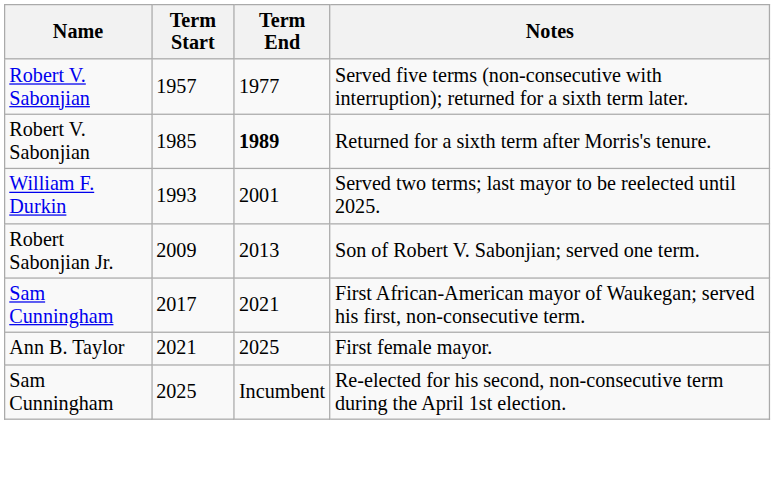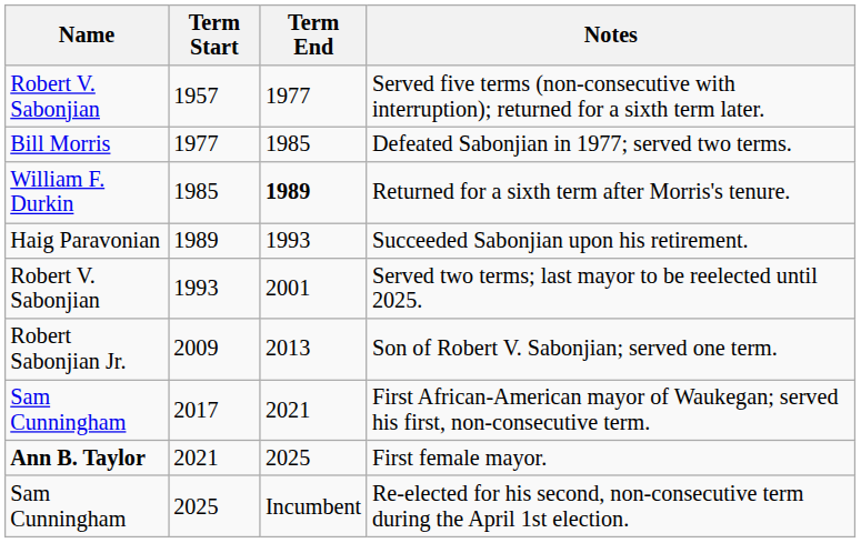+ row: Bill Morris | 1977 | 1985 | Defeated Sabonjian in 1977; served two terms.
Returned for a sixth term after Morris's tenure. | Name: Robert V. Sabonjian -> William F. Durkin
+ row: Haig Paravonian | 1989 | 1993 | Succeeded Sabonjian upon his retirement.
Served two terms; last mayor to be reelected until 2025. | Name: William F. Durkin -> Robert V. Sabonjian
First female mayor. | Name: normal -> bold
